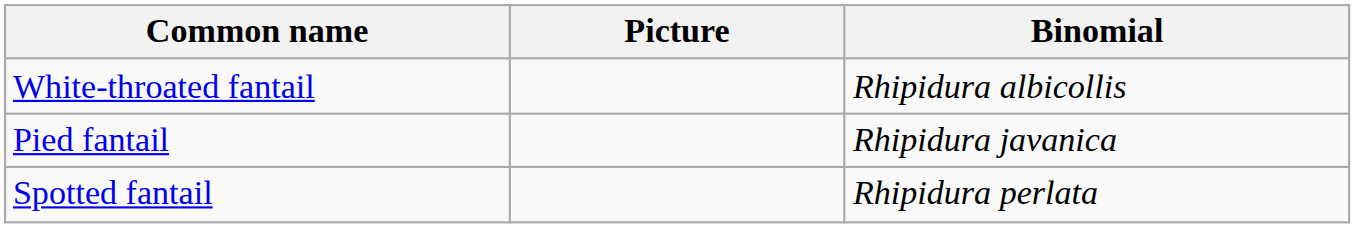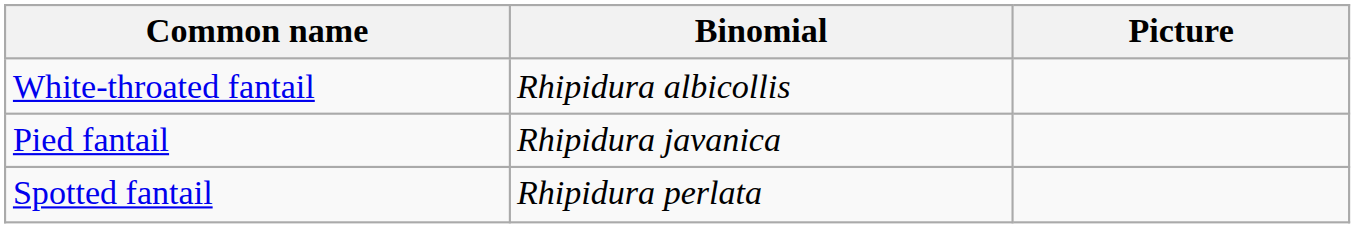columns swapped: Binomial <-> Picture
